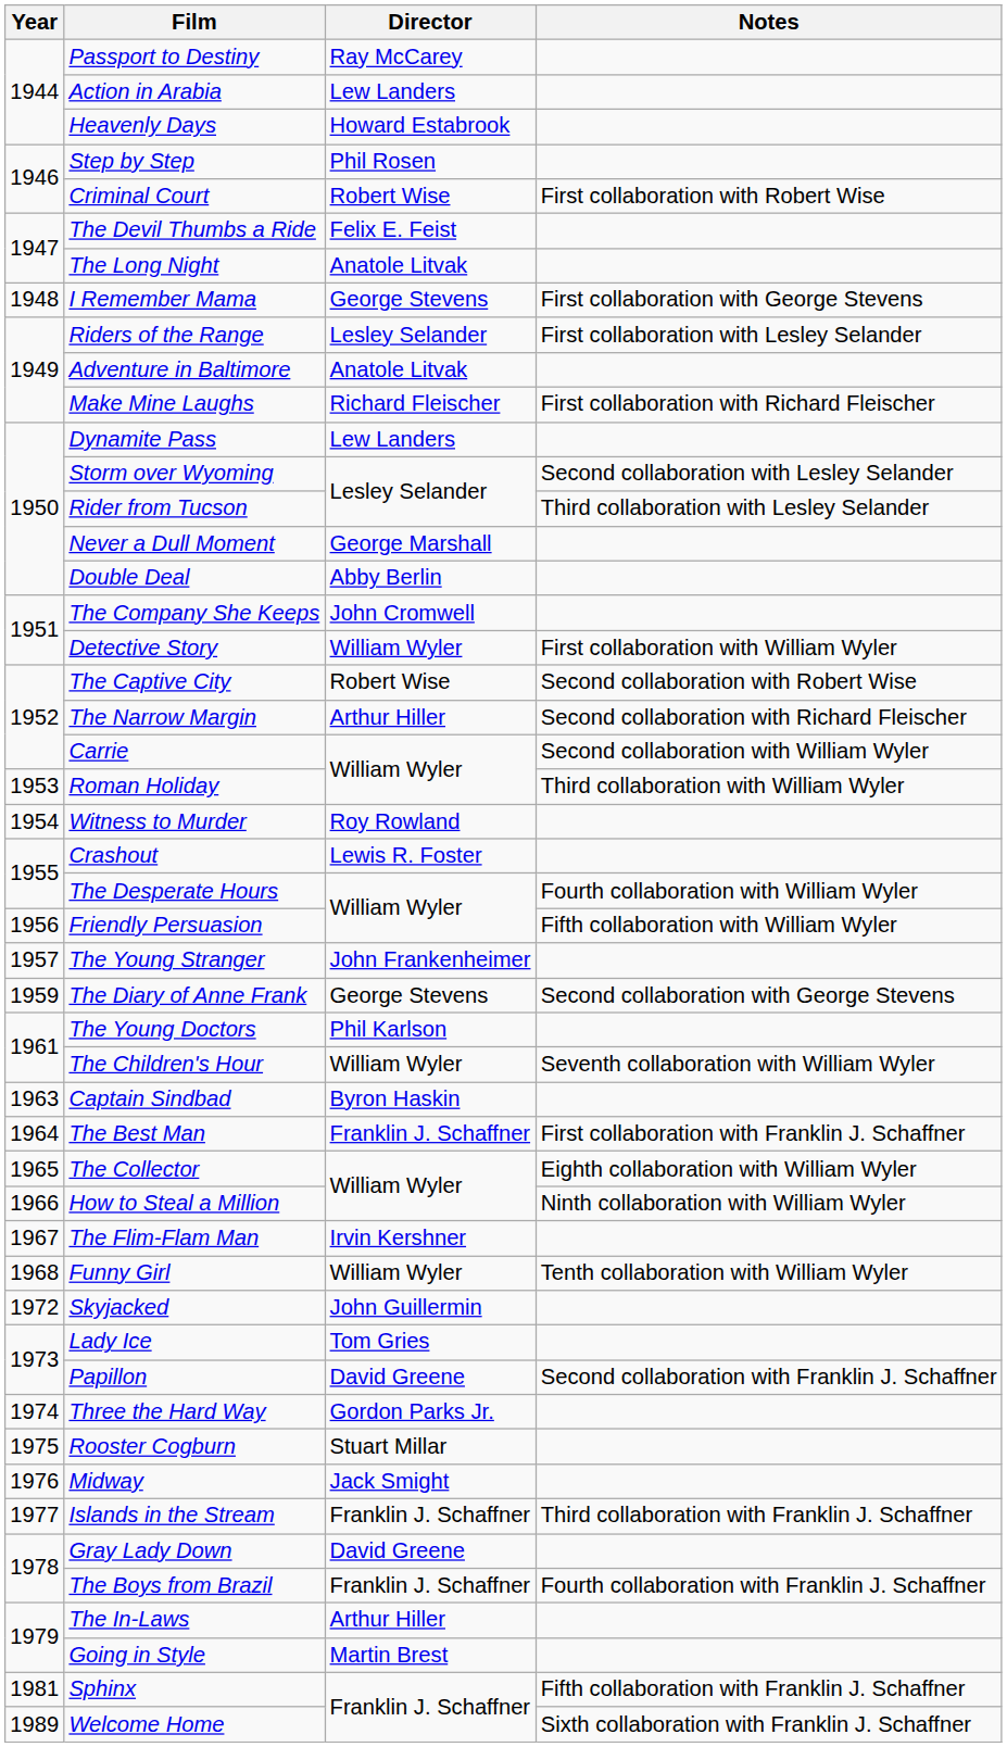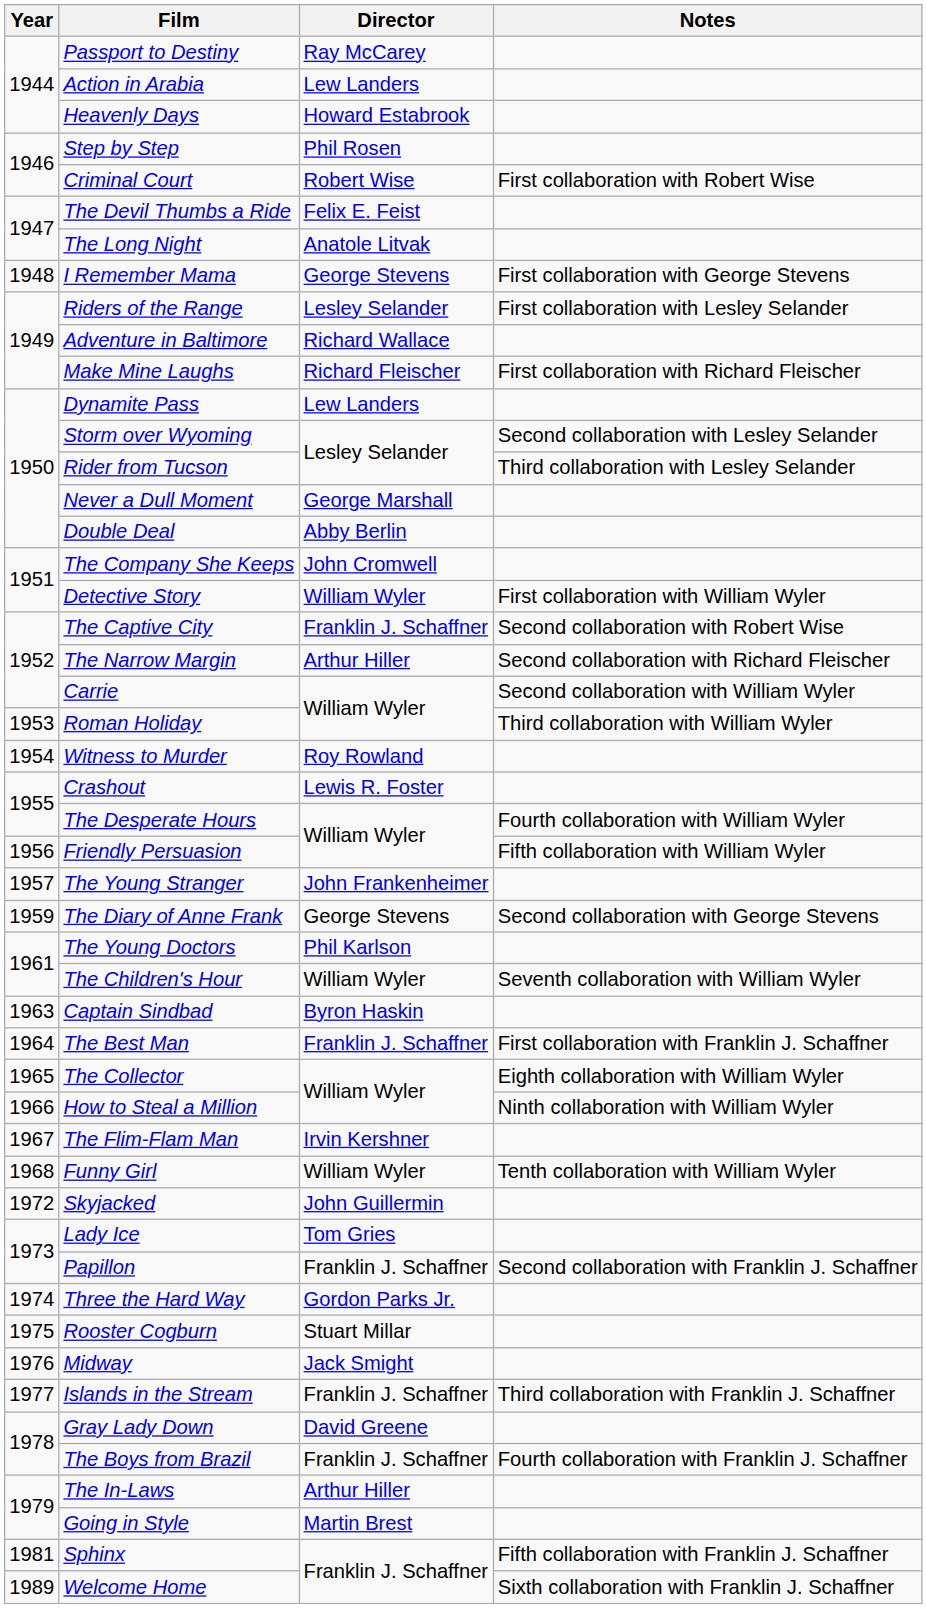Adventure in Baltimore | Director: Anatole Litvak -> Richard Wallace
The Captive City | Director: Robert Wise -> Franklin J. Schaffner
Papillon | Director: David Greene -> Franklin J. Schaffner
